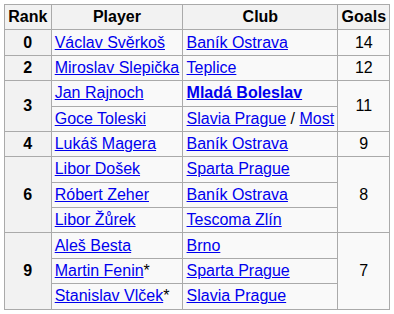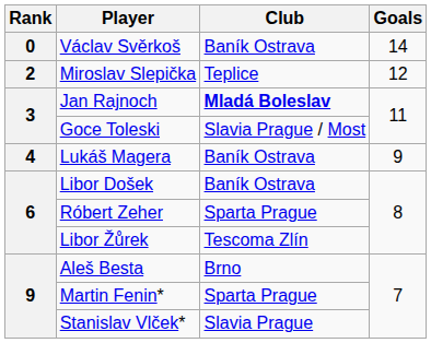Libor Došek | Club: Sparta Prague -> Baník Ostrava
Róbert Zeher | Club: Baník Ostrava -> Sparta Prague
